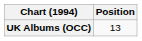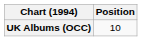UK Albums (OCC) | Position: 13 -> 10
